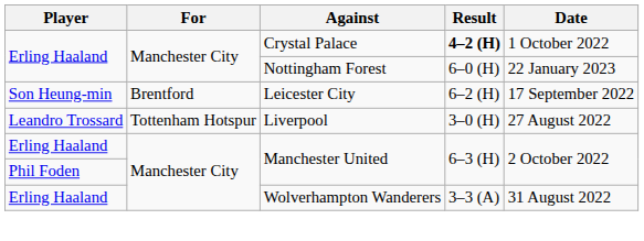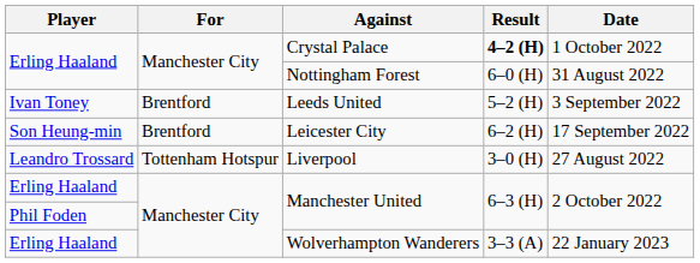Nottingham Forest | Date: 22 January 2023 -> 31 August 2022
+ row: Ivan Toney | Brentford | Leeds United | 5–2 (H) | 3 September 2022
Wolverhampton Wanderers | Date: 31 August 2022 -> 22 January 2023
